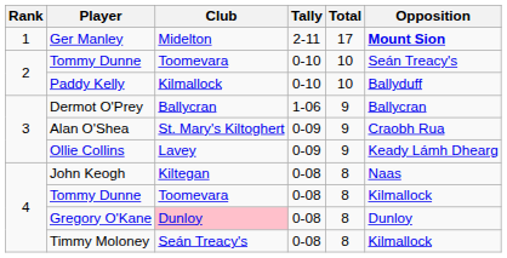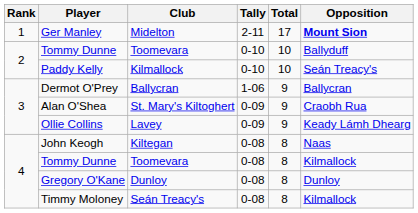Tommy Dunne / 0-10 | Opposition: Seán Treacy's -> Ballyduff
Paddy Kelly | Opposition: Ballyduff -> Seán Treacy's
Gregory O'Kane | Club: pink background -> no background
